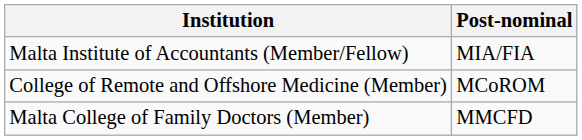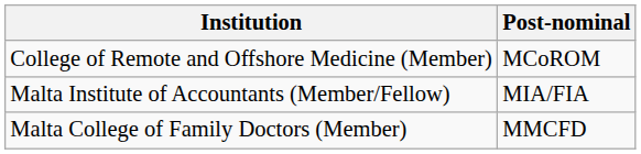rows swapped: College of Remote and Offshore Medicine (Member) <-> Malta Institute of Accountants (Member/Fellow)
